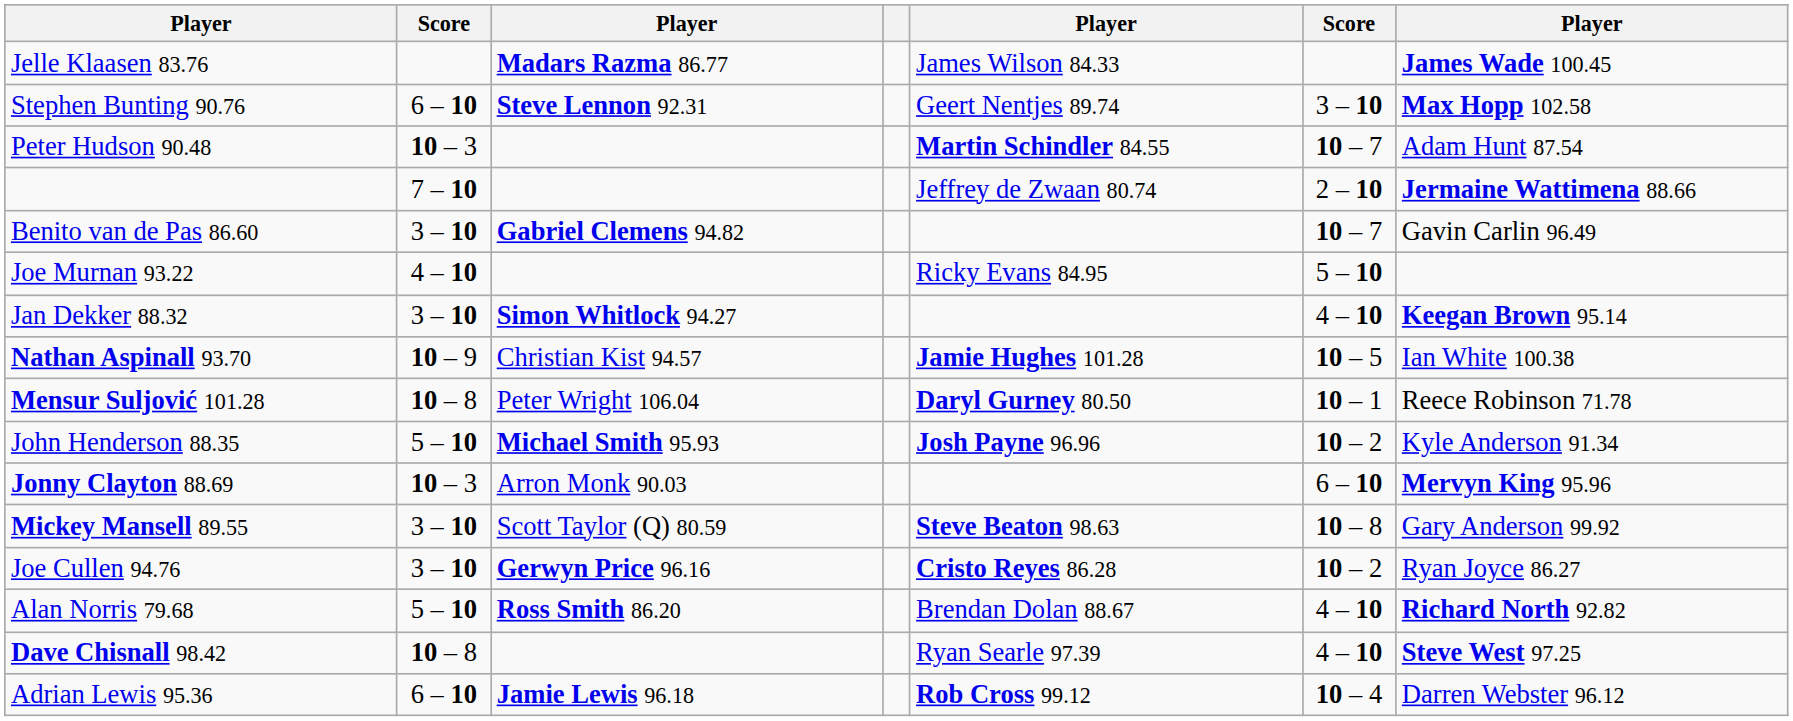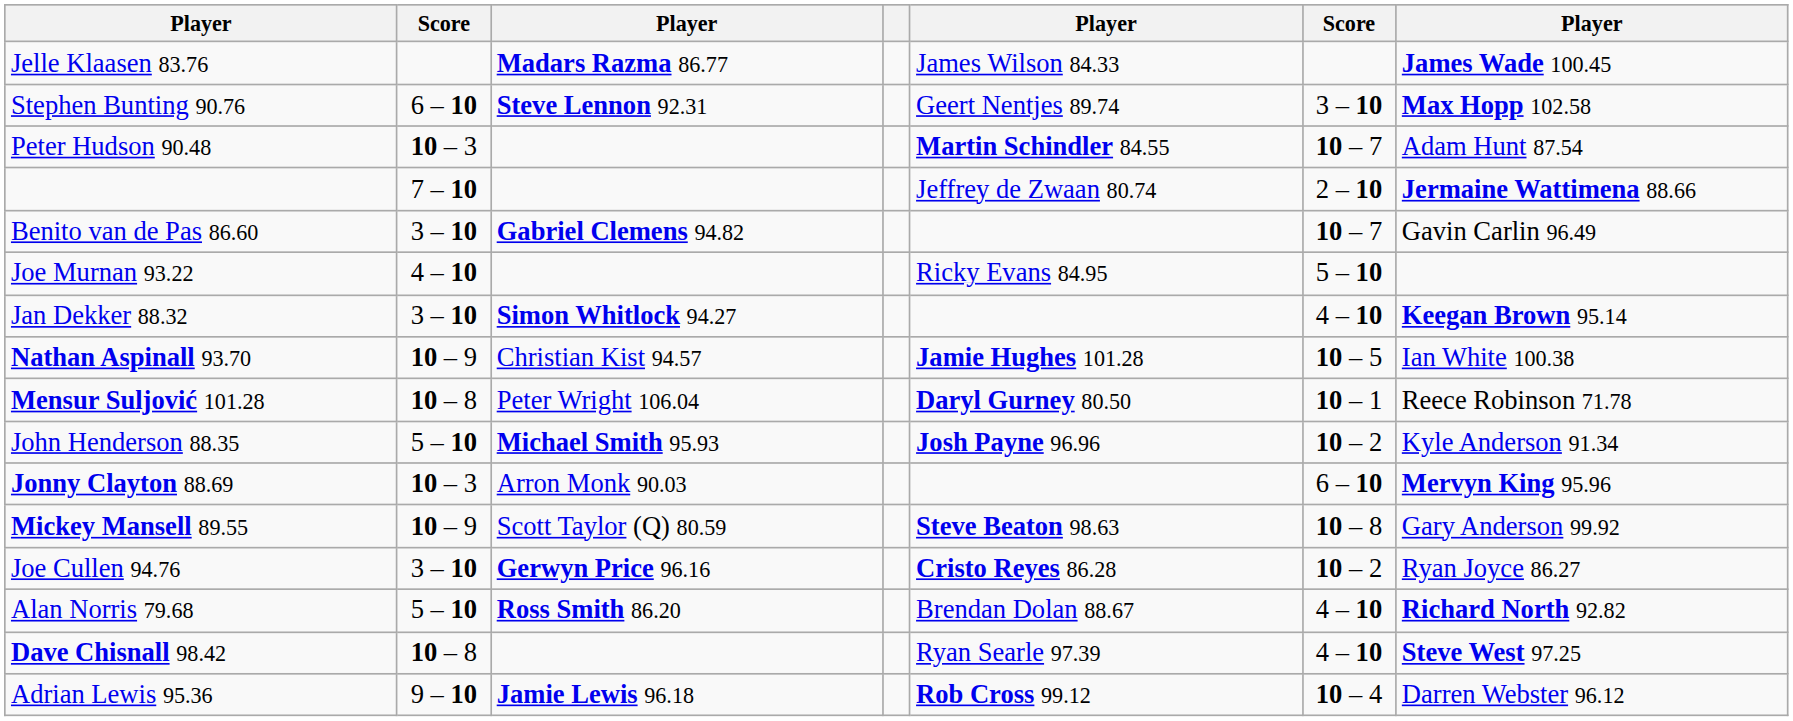Mickey Mansell 89.55 | column 2: 3 – 10 -> 10 – 9
Adrian Lewis 95.36 | column 2: 6 – 10 -> 9 – 10
